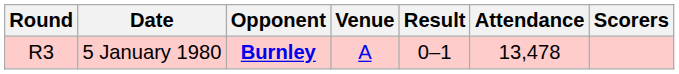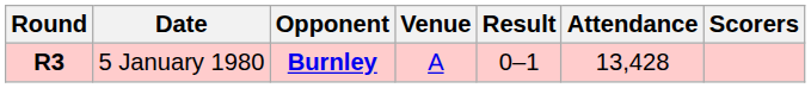5 January 1980 | Round: normal -> bold
5 January 1980 | Attendance: 13,478 -> 13,428
